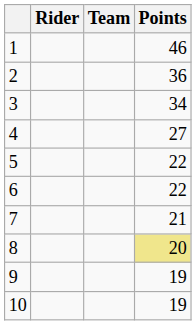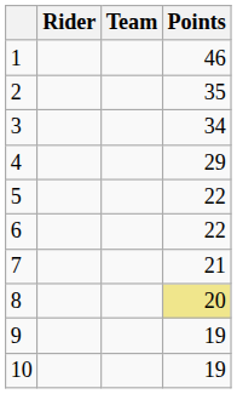2 | Points: 36 -> 35
4 | Points: 27 -> 29
